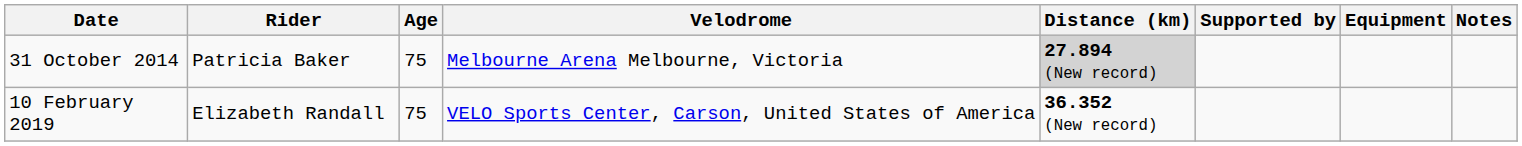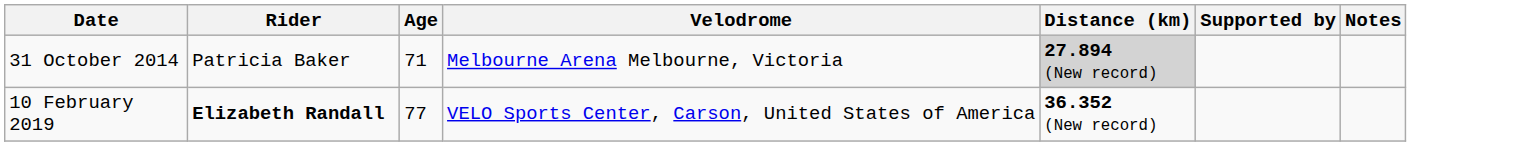- column: Equipment
31 October 2014 | Age: 75 -> 71
10 February 2019 | Rider: normal -> bold
10 February 2019 | Age: 75 -> 77
